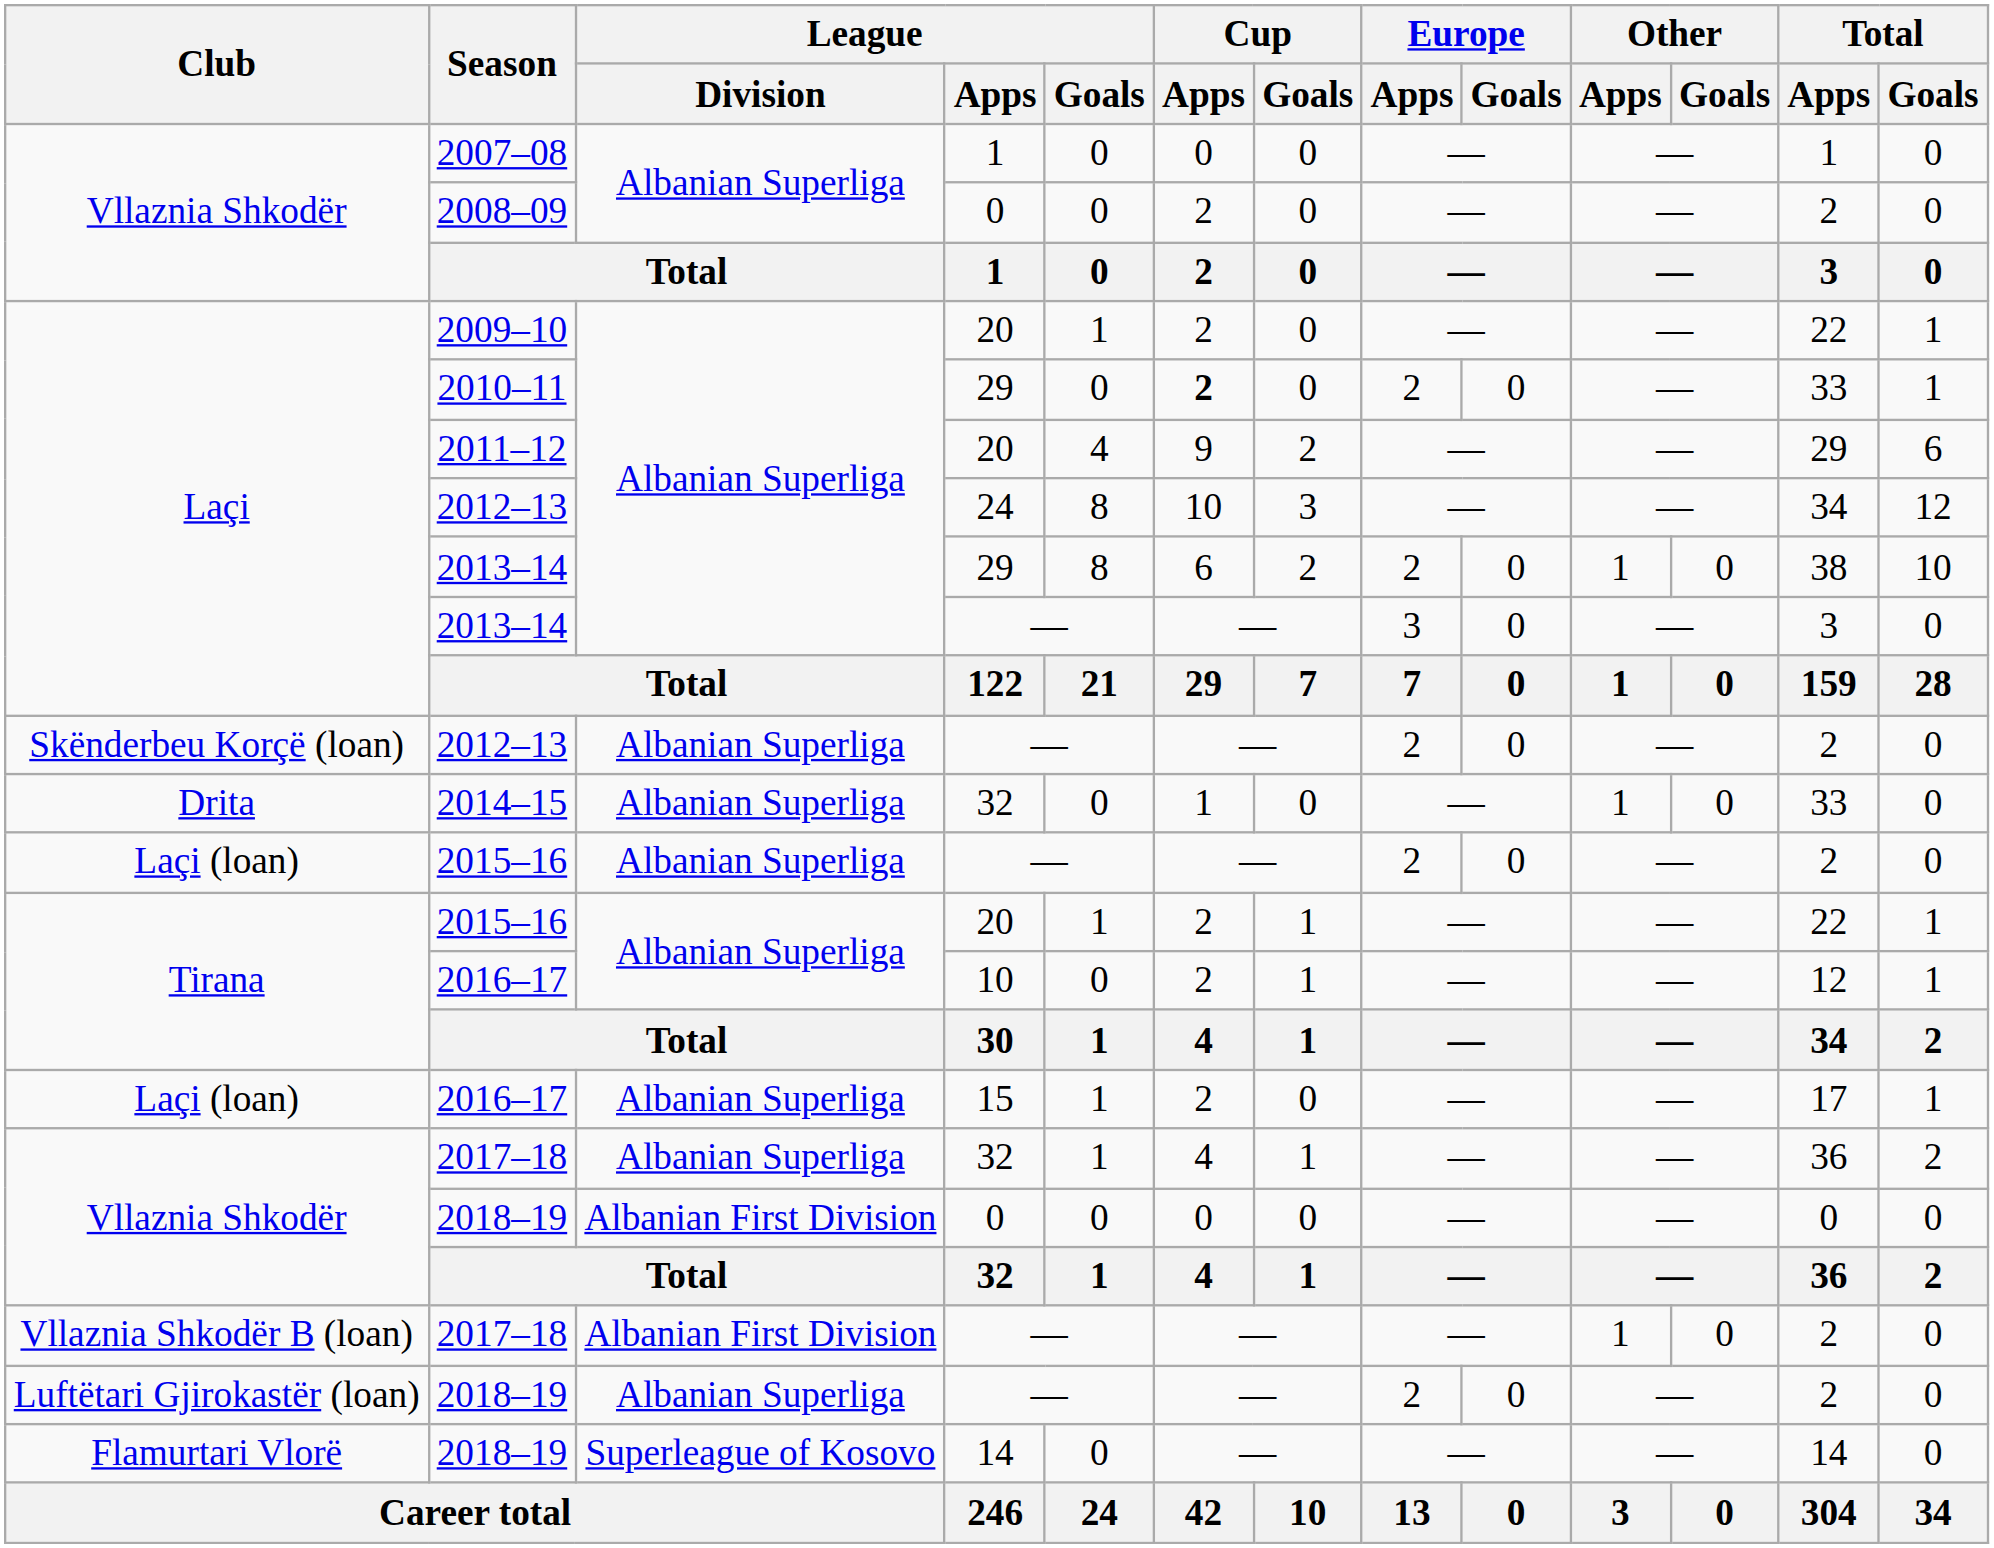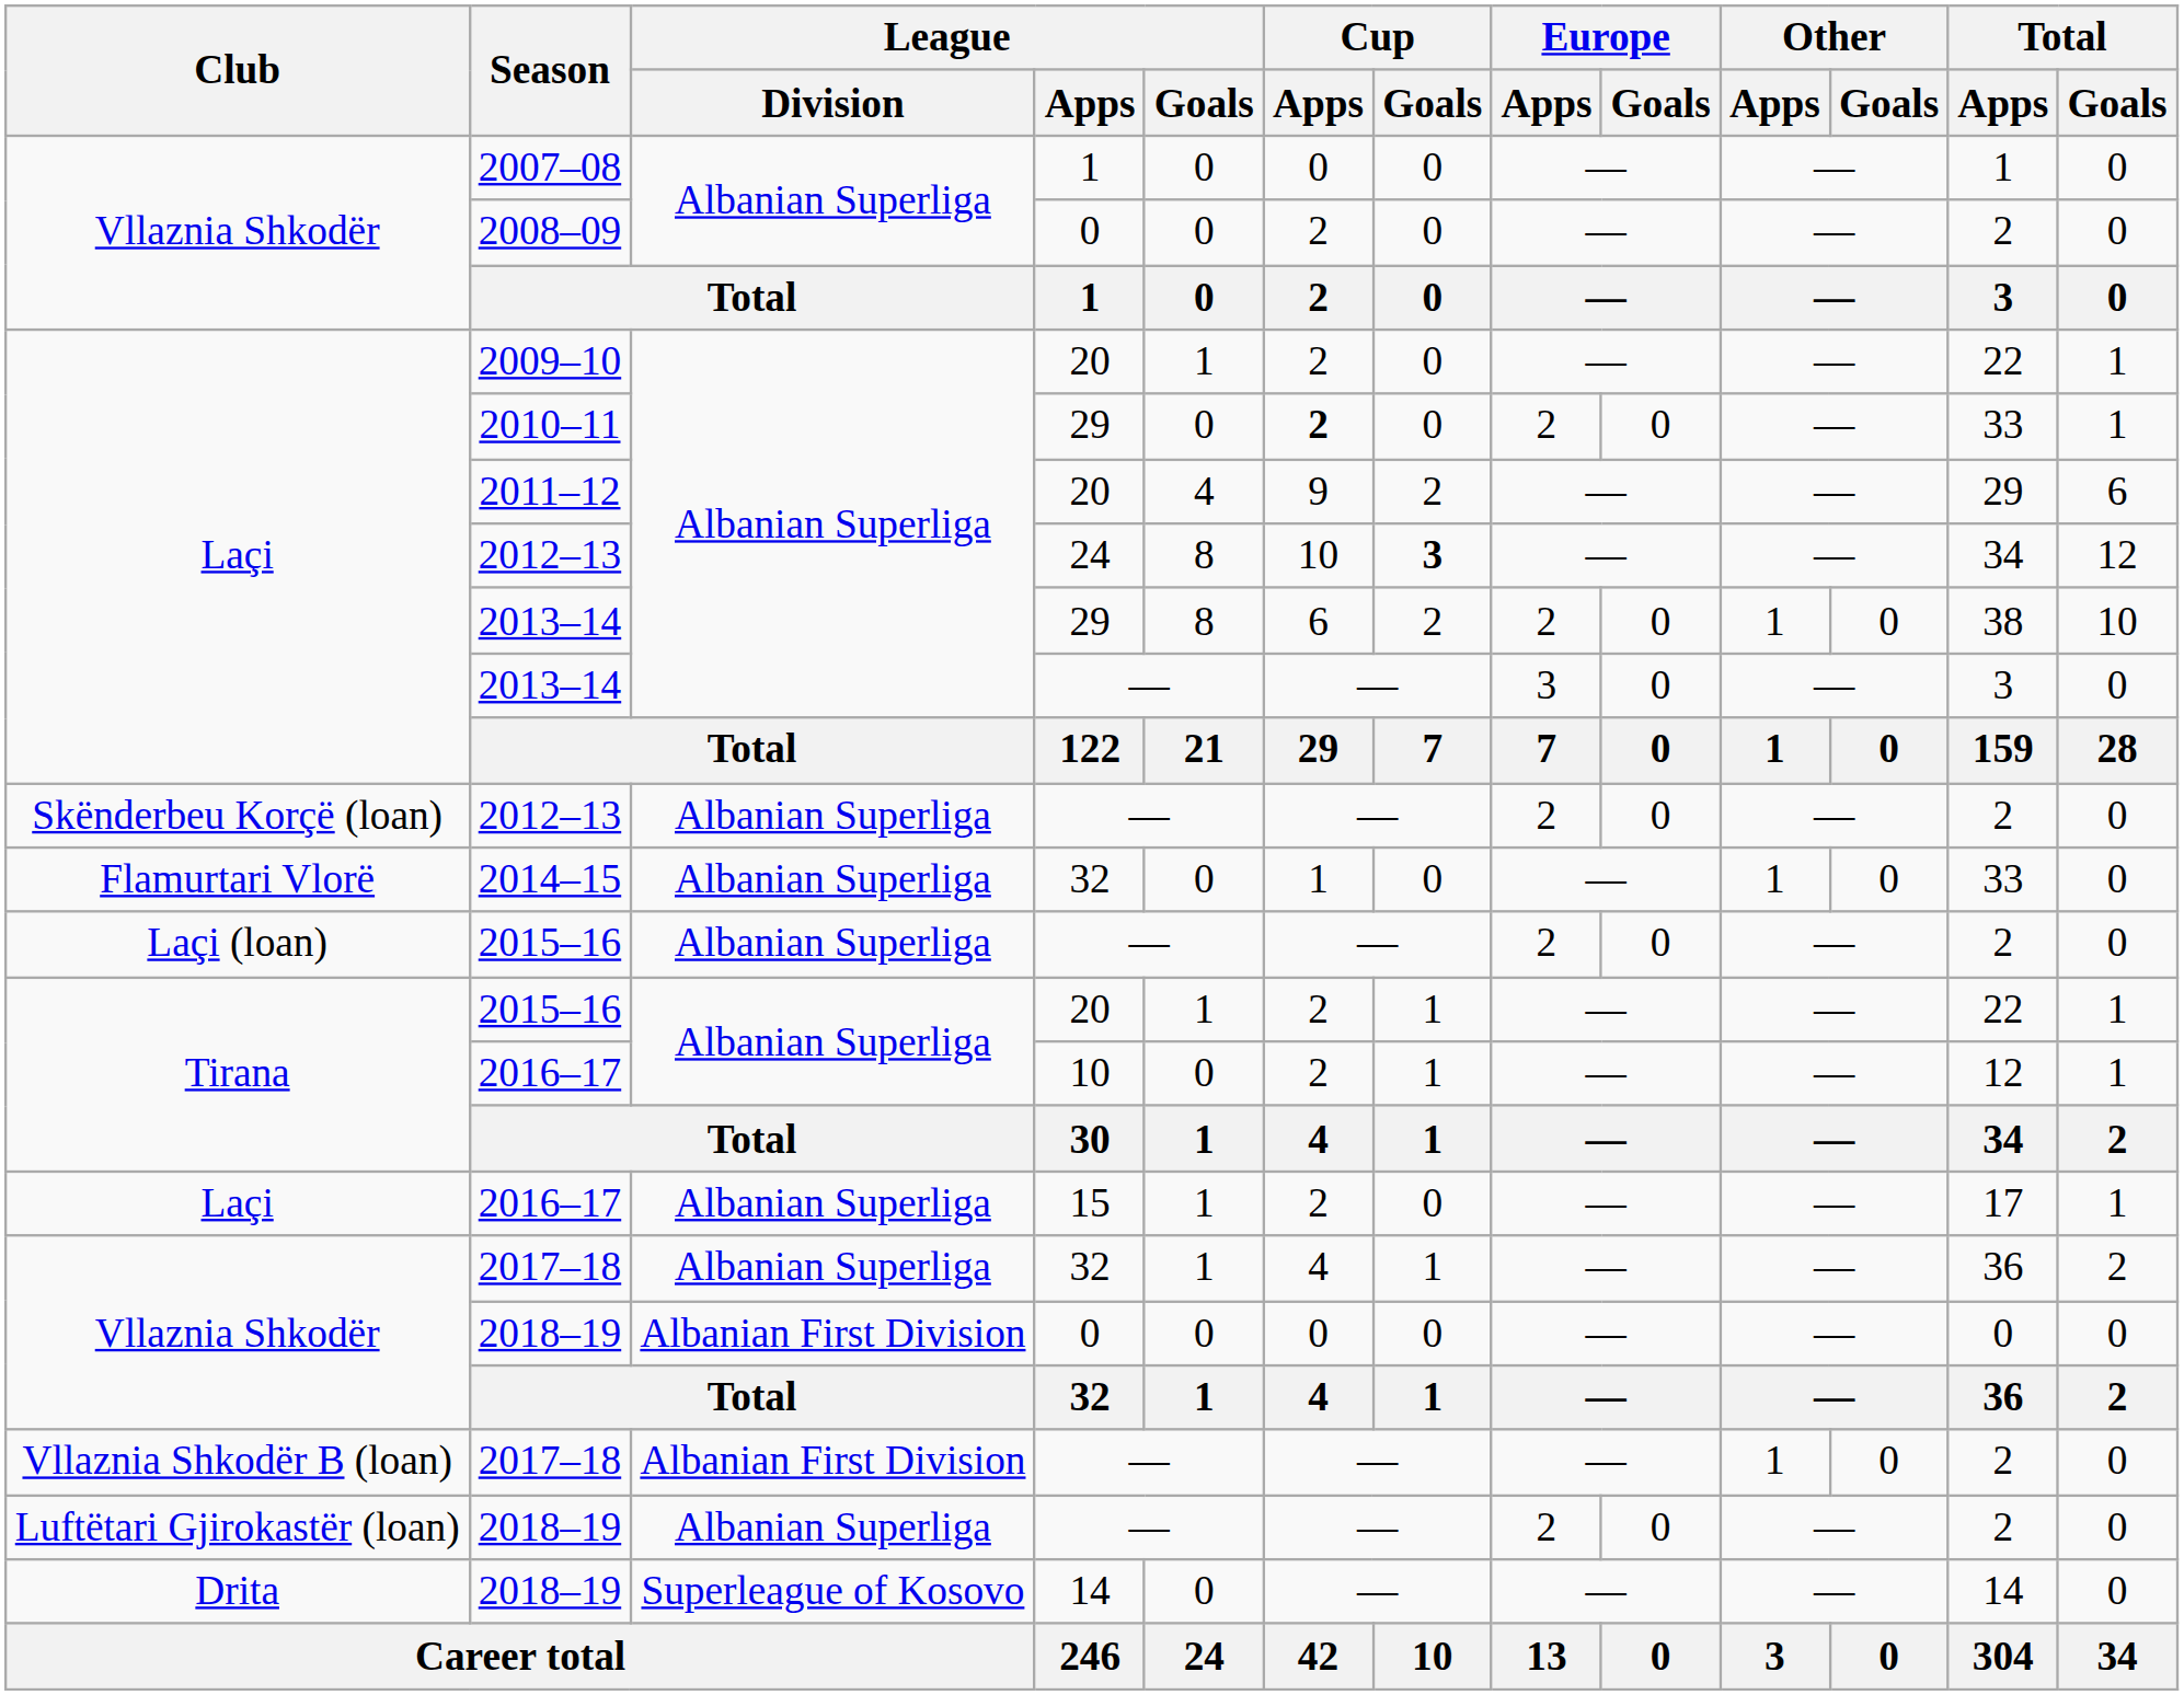2012–13 / 24 | Cup / Goals: normal -> bold
2014–15 | Club: Drita -> Flamurtari Vlorë
2016–17 / 15 | Club: Laçi (loan) -> Laçi
2018–19 / 14 | Club: Flamurtari Vlorë -> Drita
